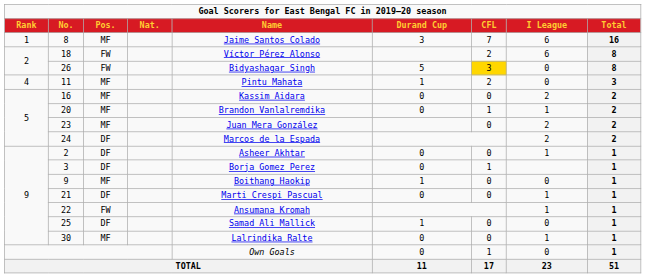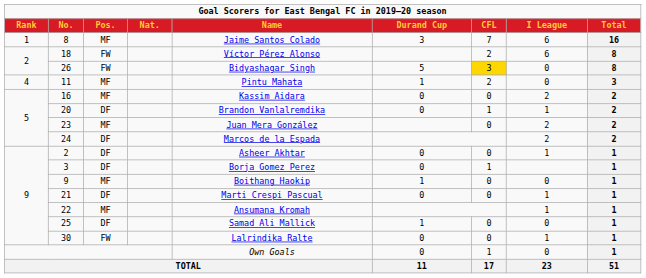20 | Pos.: MF -> DF
22 | Pos.: FW -> MF
30 | Pos.: MF -> FW
